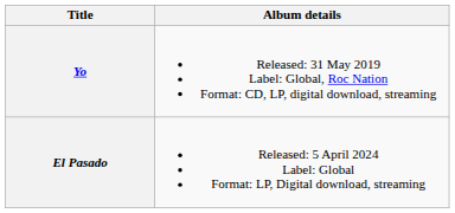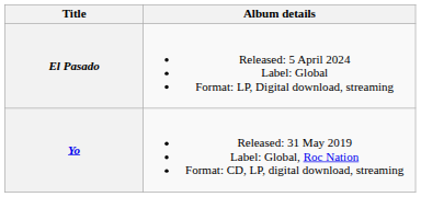rows swapped: Yo <-> El Pasado
